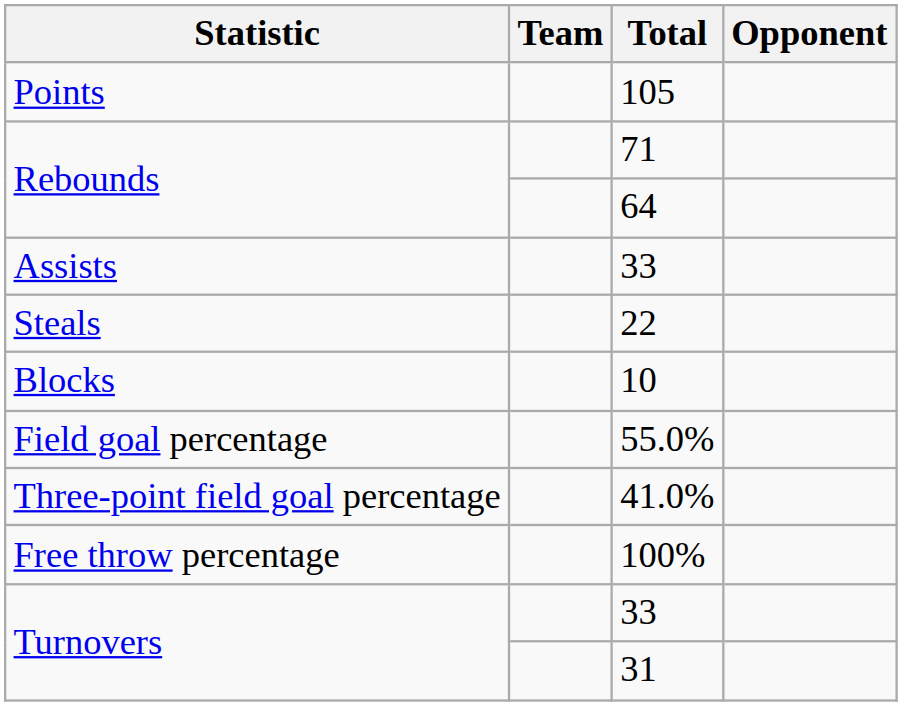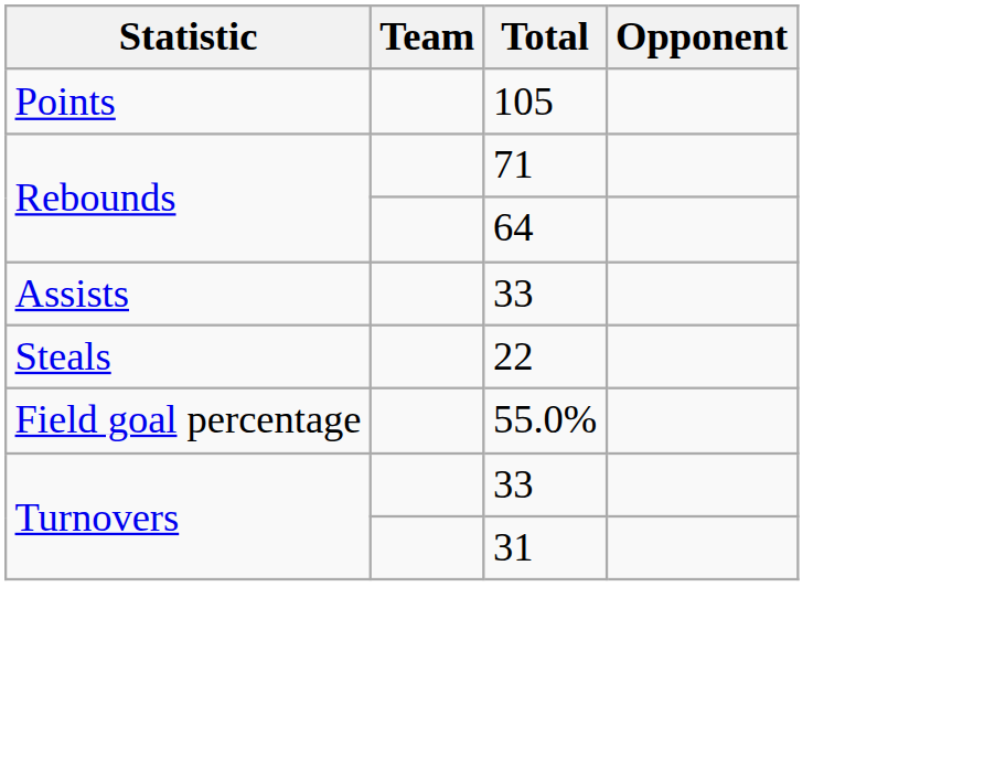- row: Blocks | 10
- row: Three-point field goal percentage | 41.0%
- row: Free throw percentage | 100%
